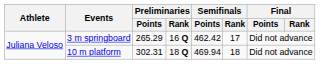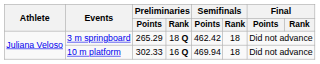3 m springboard | Preliminaries / Rank: 16 Q -> 18 Q
3 m springboard | Semifinals / Rank: 17 -> 18
10 m platform | Preliminaries / Points: 302.31 -> 302.33
10 m platform | Preliminaries / Rank: 18 Q -> 16 Q
